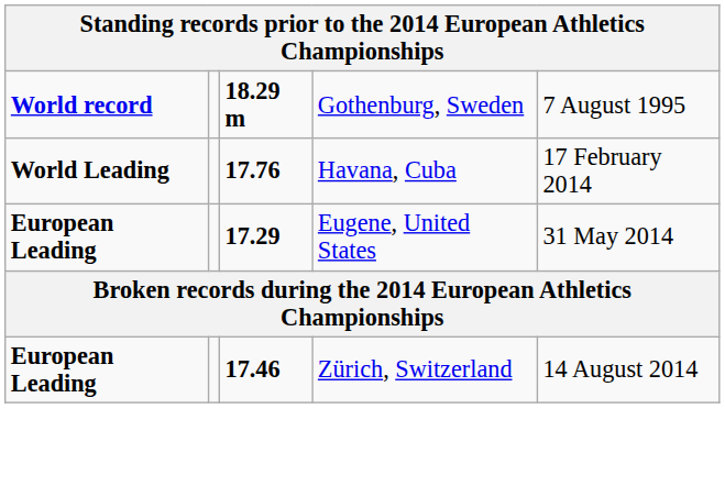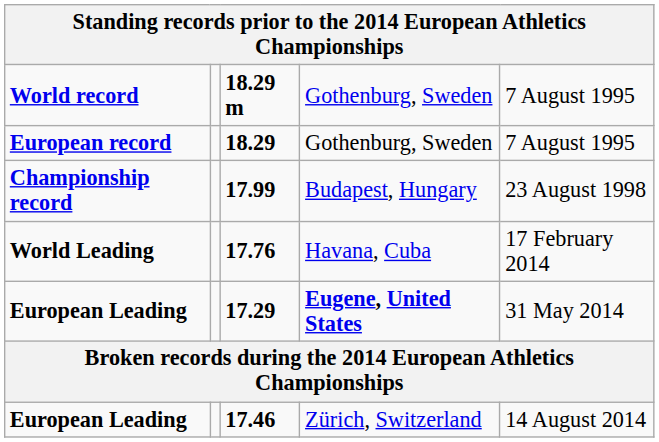+ row: European record | 18.29 | Gothenburg, Sweden | 7 August 1995
+ row: Championship record | 17.99 | Budapest, Hungary | 23 August 1998
17.29 | column 4: normal -> bold
